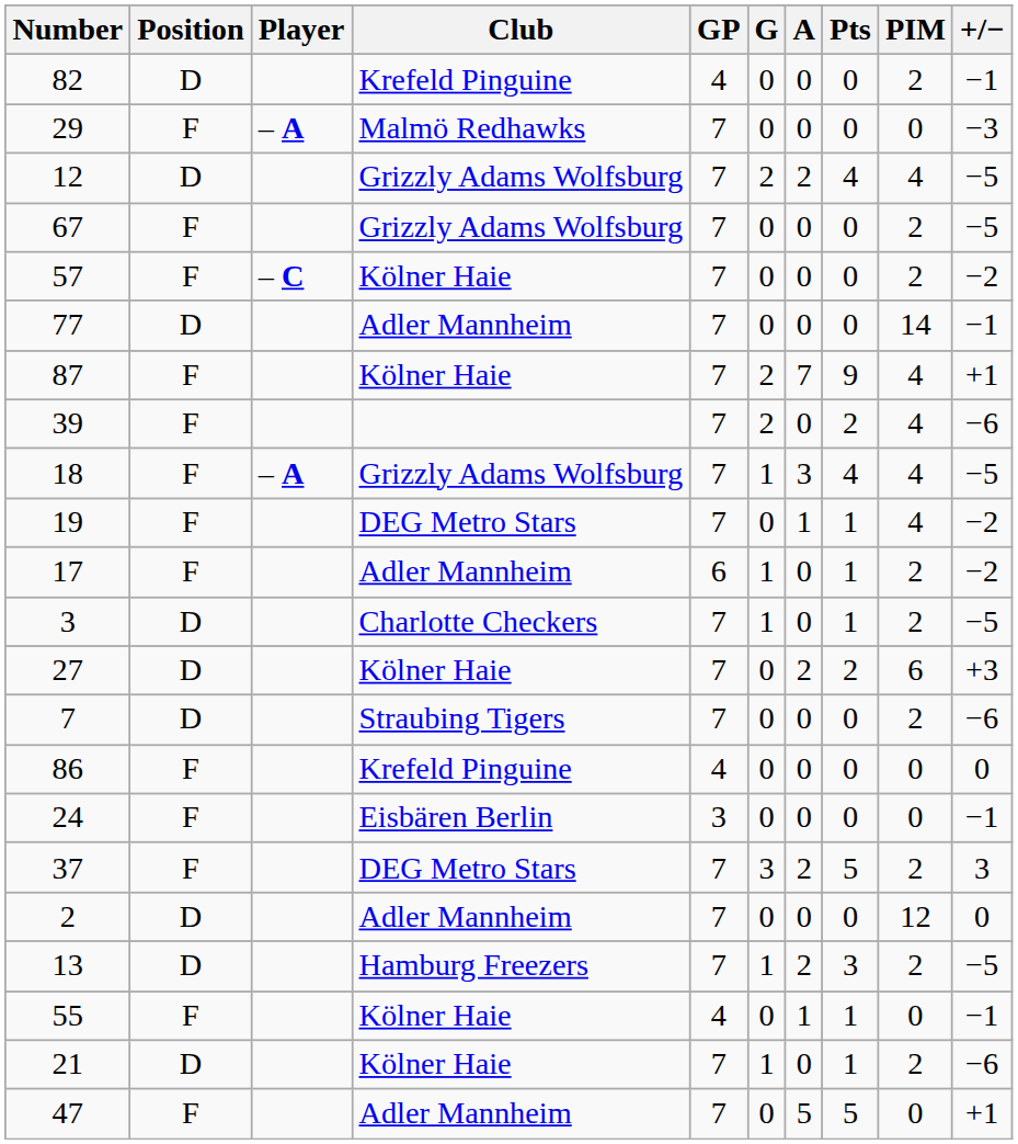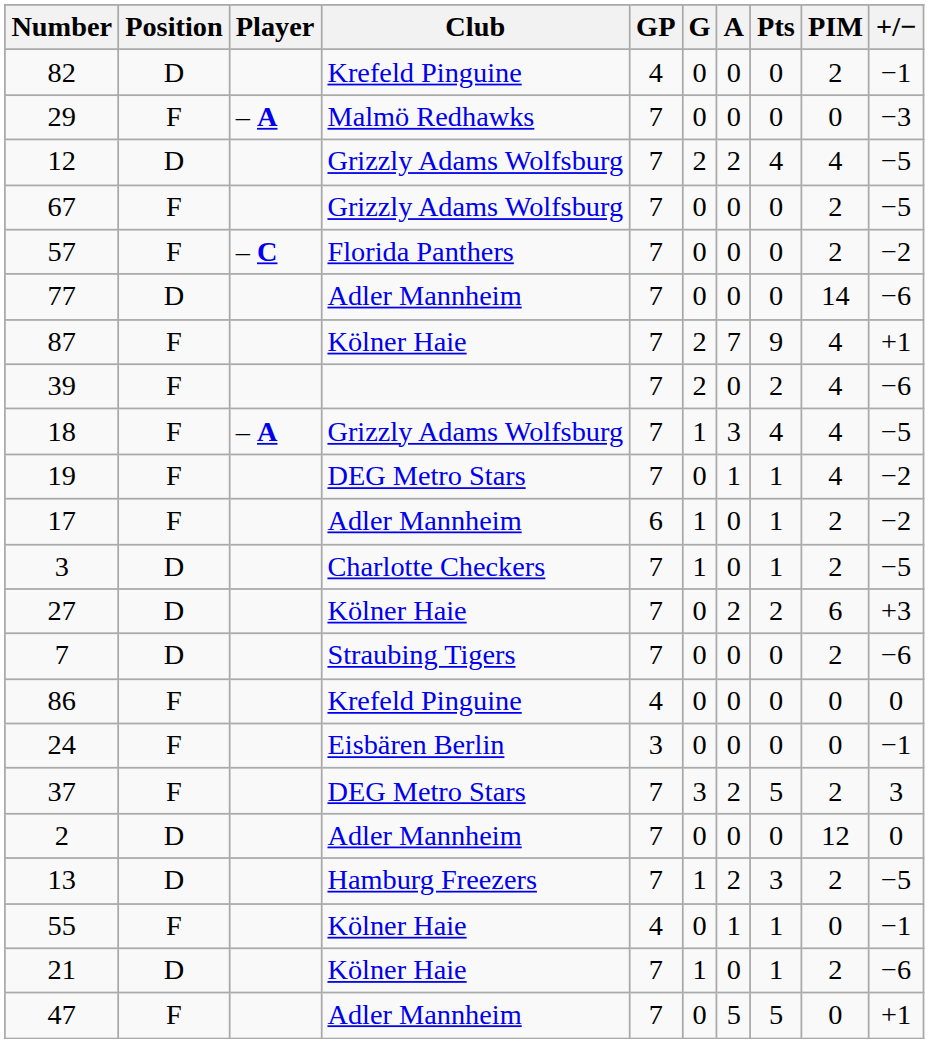57 | Club: Kölner Haie -> Florida Panthers
77 | +/−: −1 -> −6
